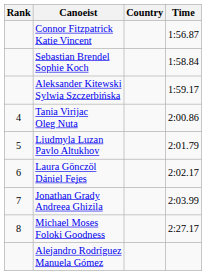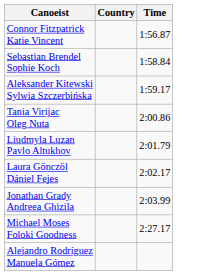- column: Rank | 4 | 5 | 6 | 7 | 8
